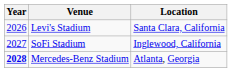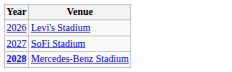- column: Location | Santa Clara, California | Inglewood, California | Atlanta, Georgia
